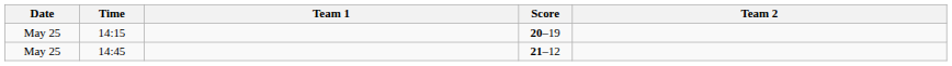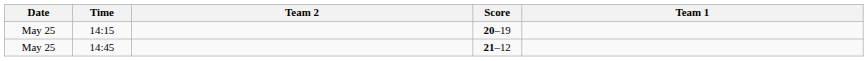columns swapped: Team 1 <-> Team 2
